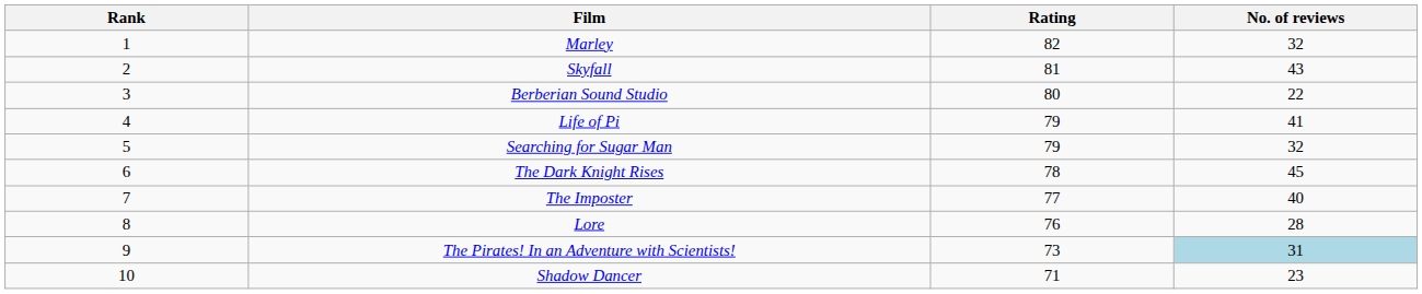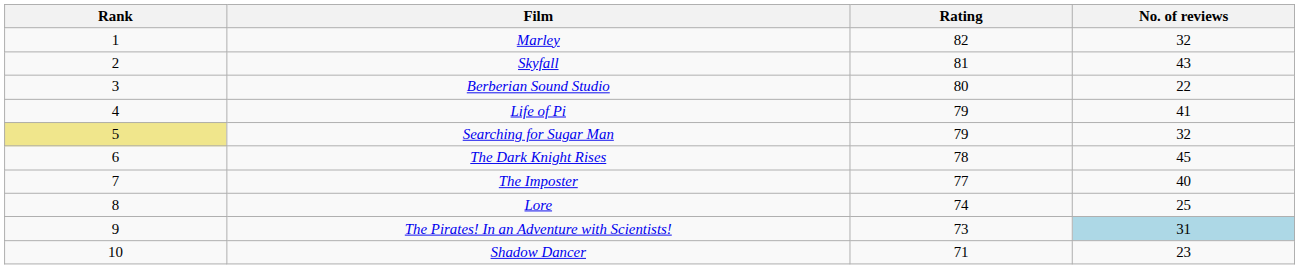Searching for Sugar Man | Rank: no background -> khaki background
Lore | Rating: 76 -> 74
Lore | No. of reviews: 28 -> 25
